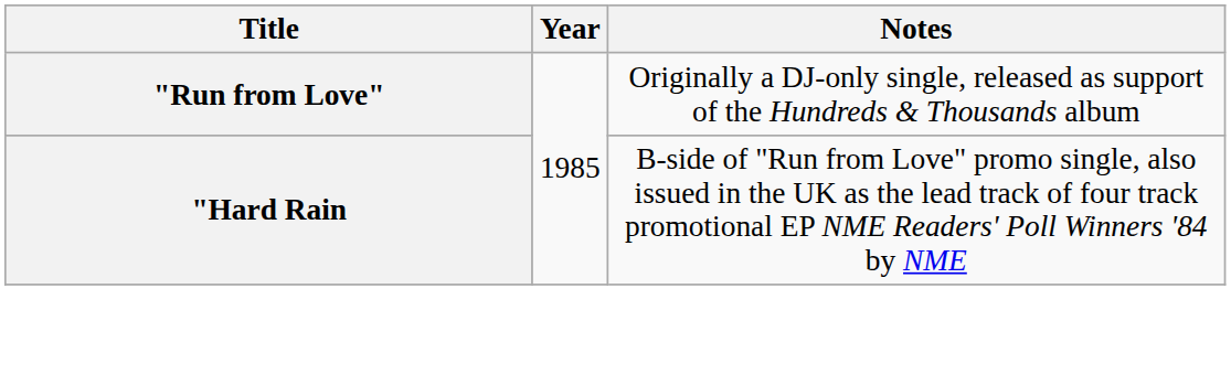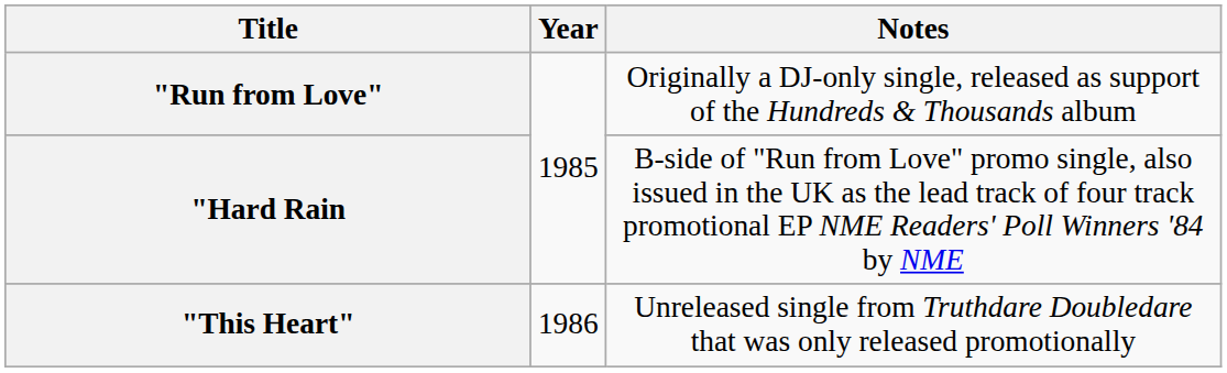+ row: "This Heart" | 1986 | Unreleased single from Truthdare Doubledare that was only released promotionally
